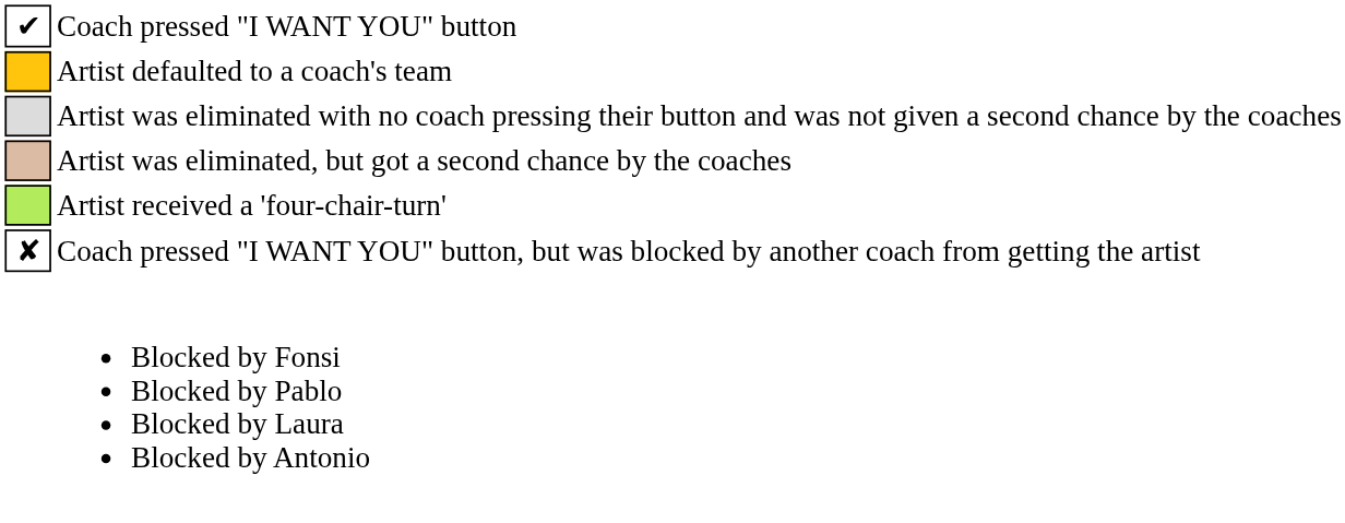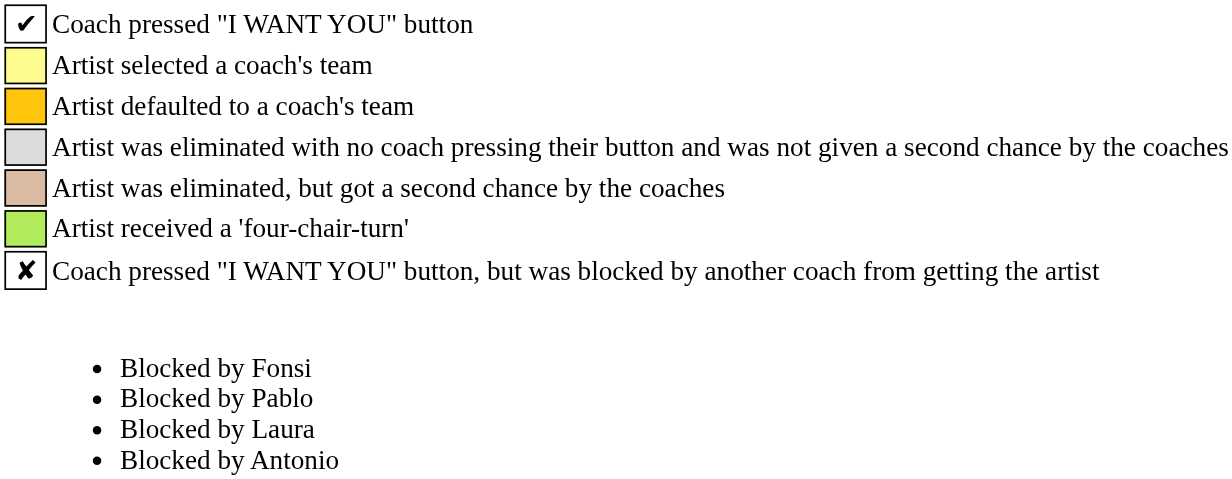+ row: Artist selected a coach's team
